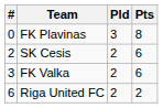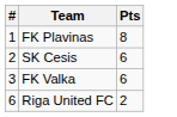- column: Pld | 3 | 2 | 2 | 2
FK Plavinas | #: 0 -> 1
